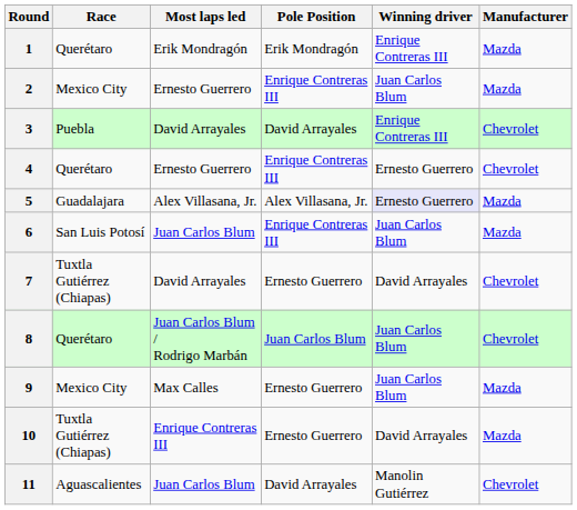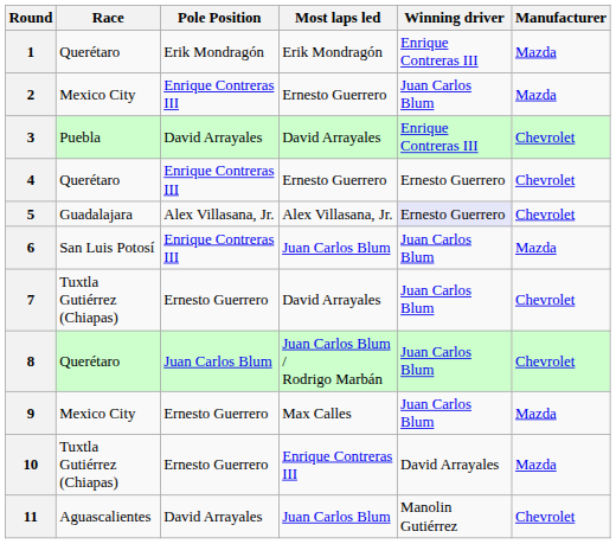columns swapped: Pole Position <-> Most laps led
5 | Manufacturer: Mazda -> Chevrolet
7 | Winning driver: David Arrayales -> Juan Carlos Blum
